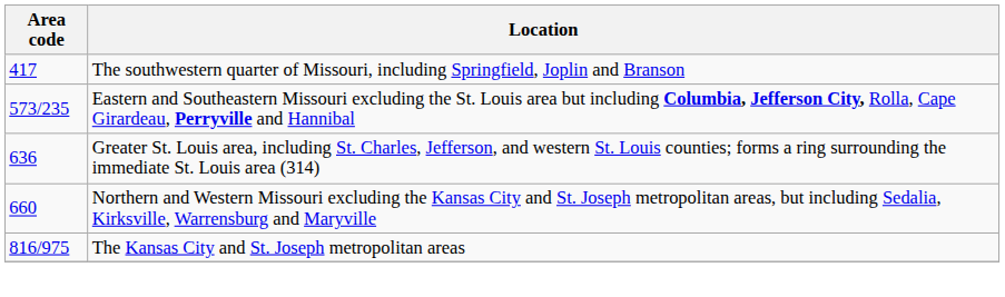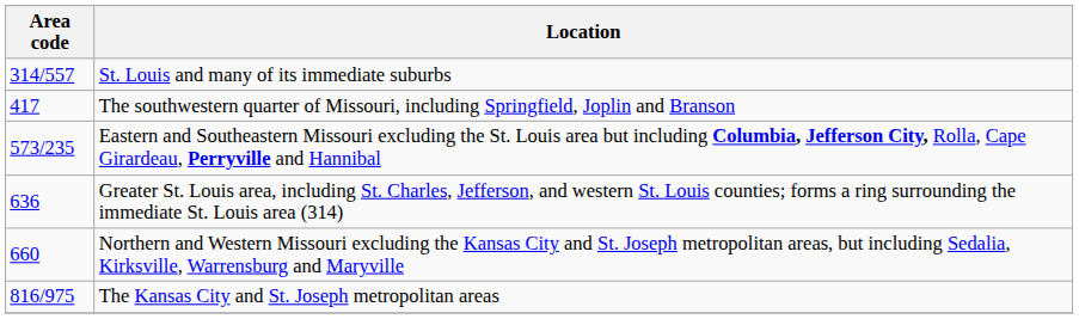+ row: 314/557 | St. Louis and many of its immediate suburbs
